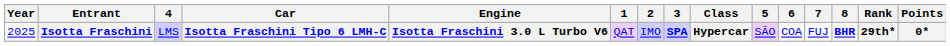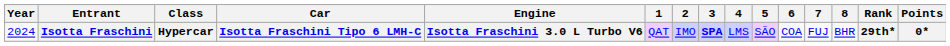columns swapped: Class <-> 4
Isotta Fraschini | Year: 2025 -> 2024
Isotta Fraschini | 8: bold -> normal
